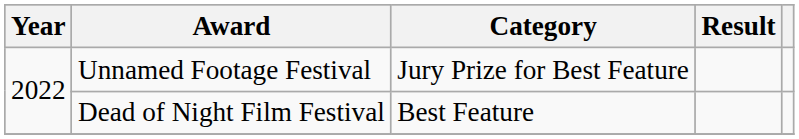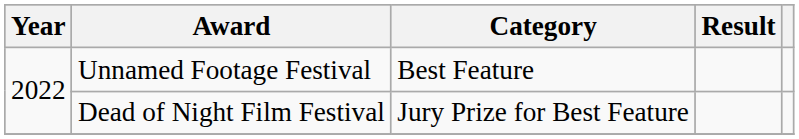Unnamed Footage Festival | Category: Jury Prize for Best Feature -> Best Feature
Dead of Night Film Festival | Category: Best Feature -> Jury Prize for Best Feature
